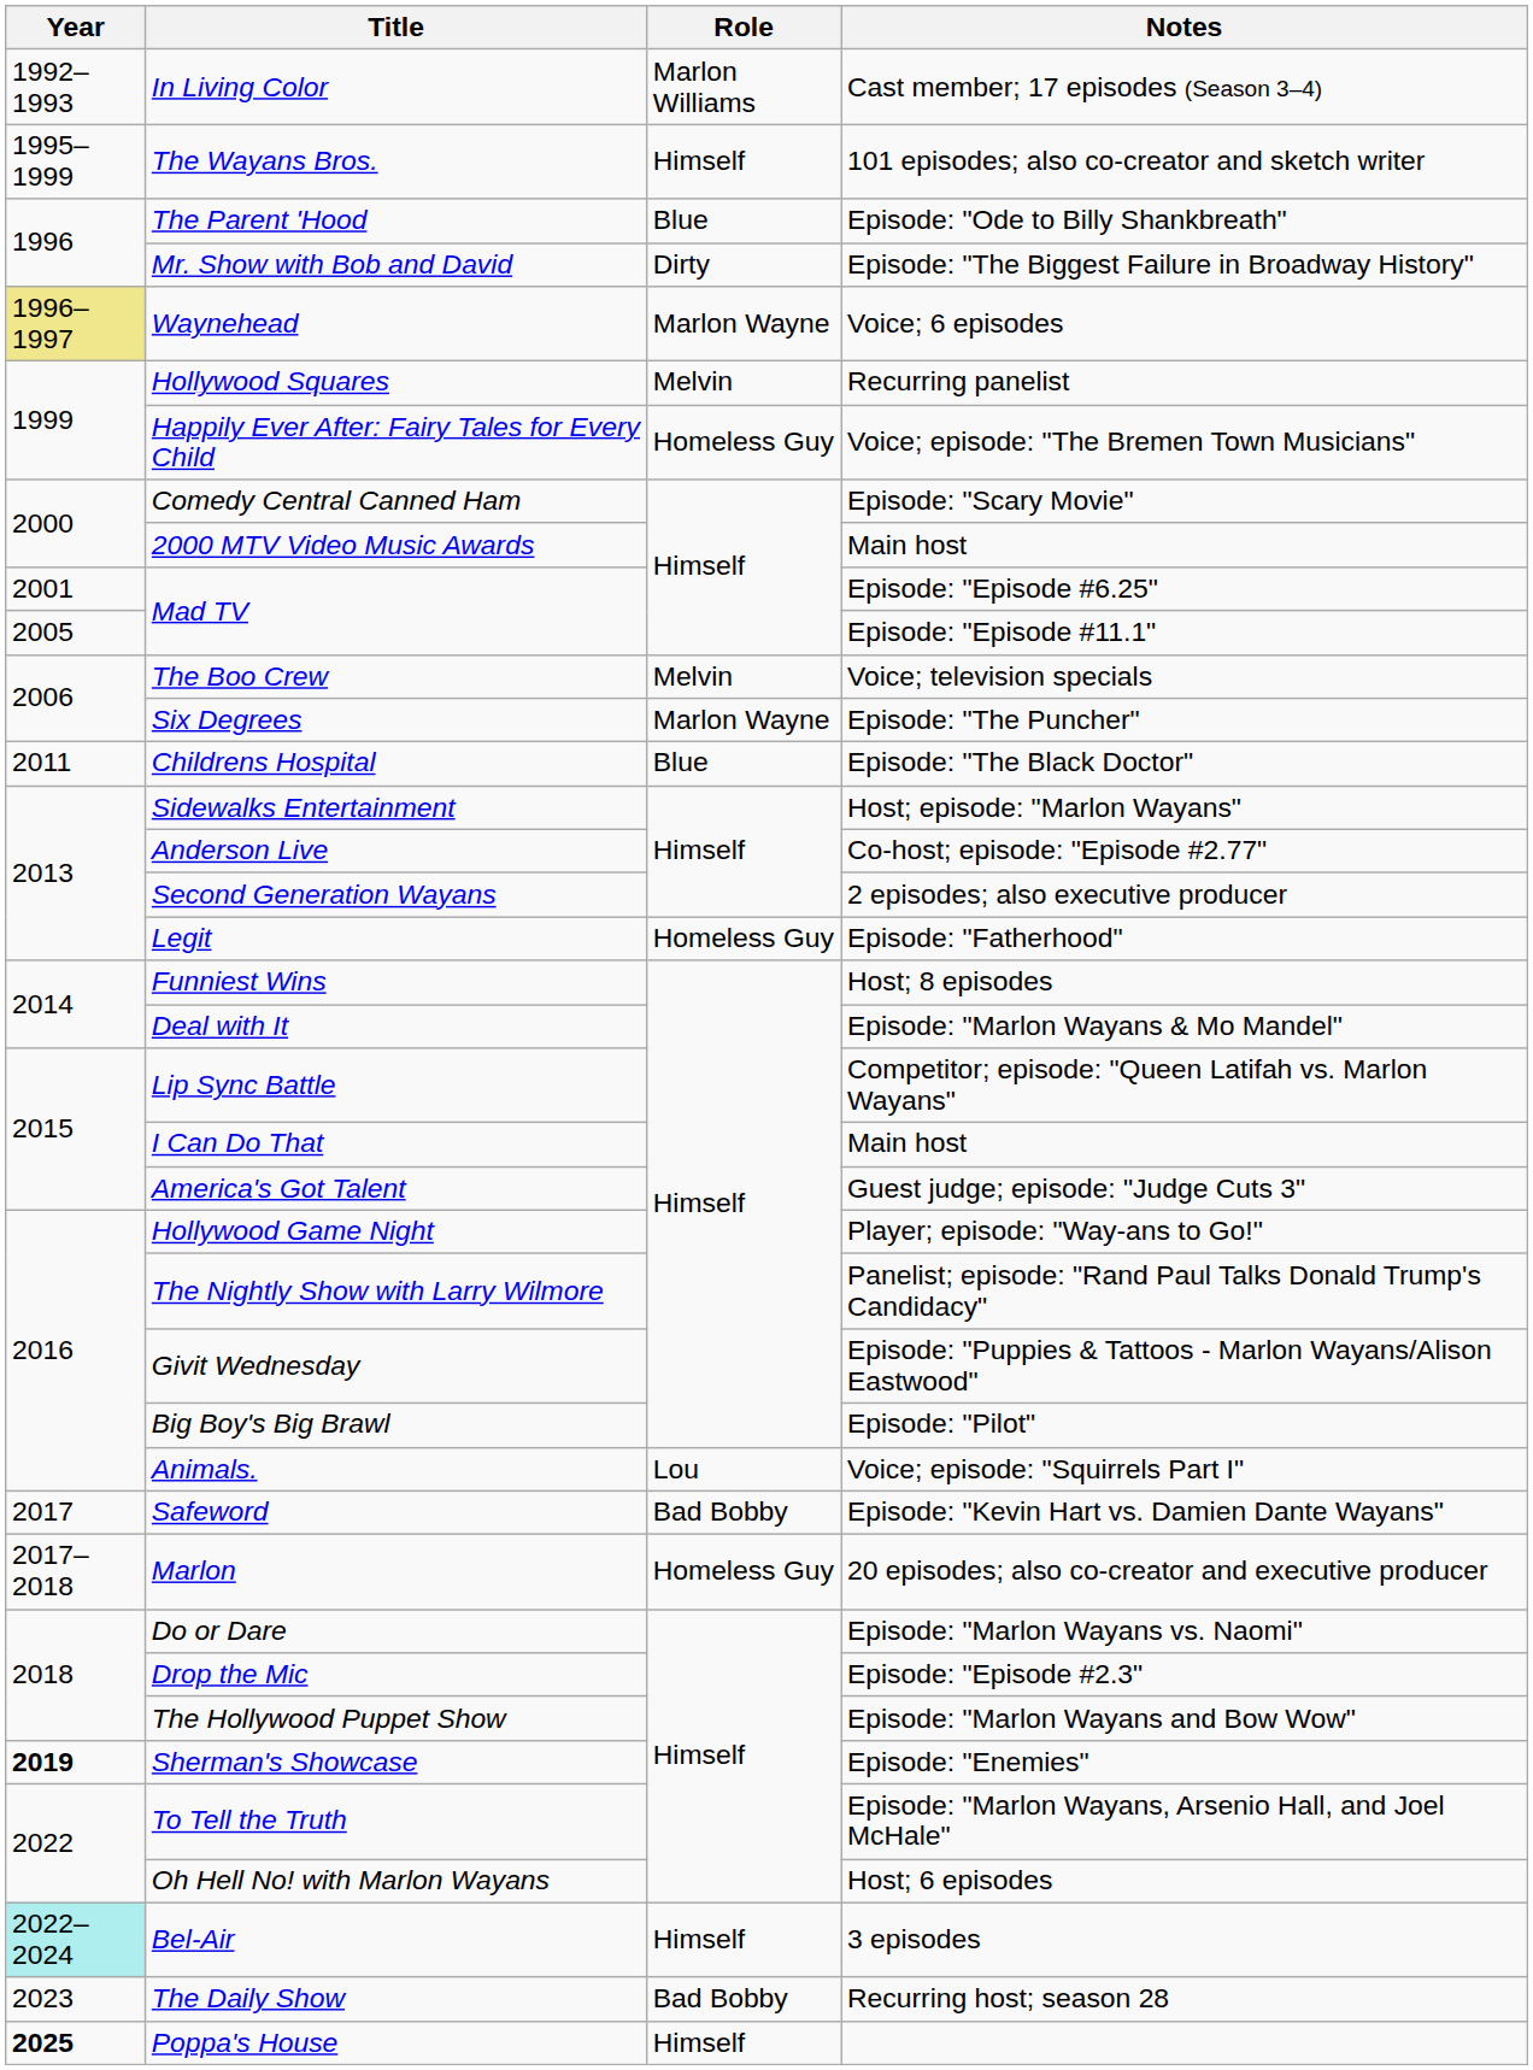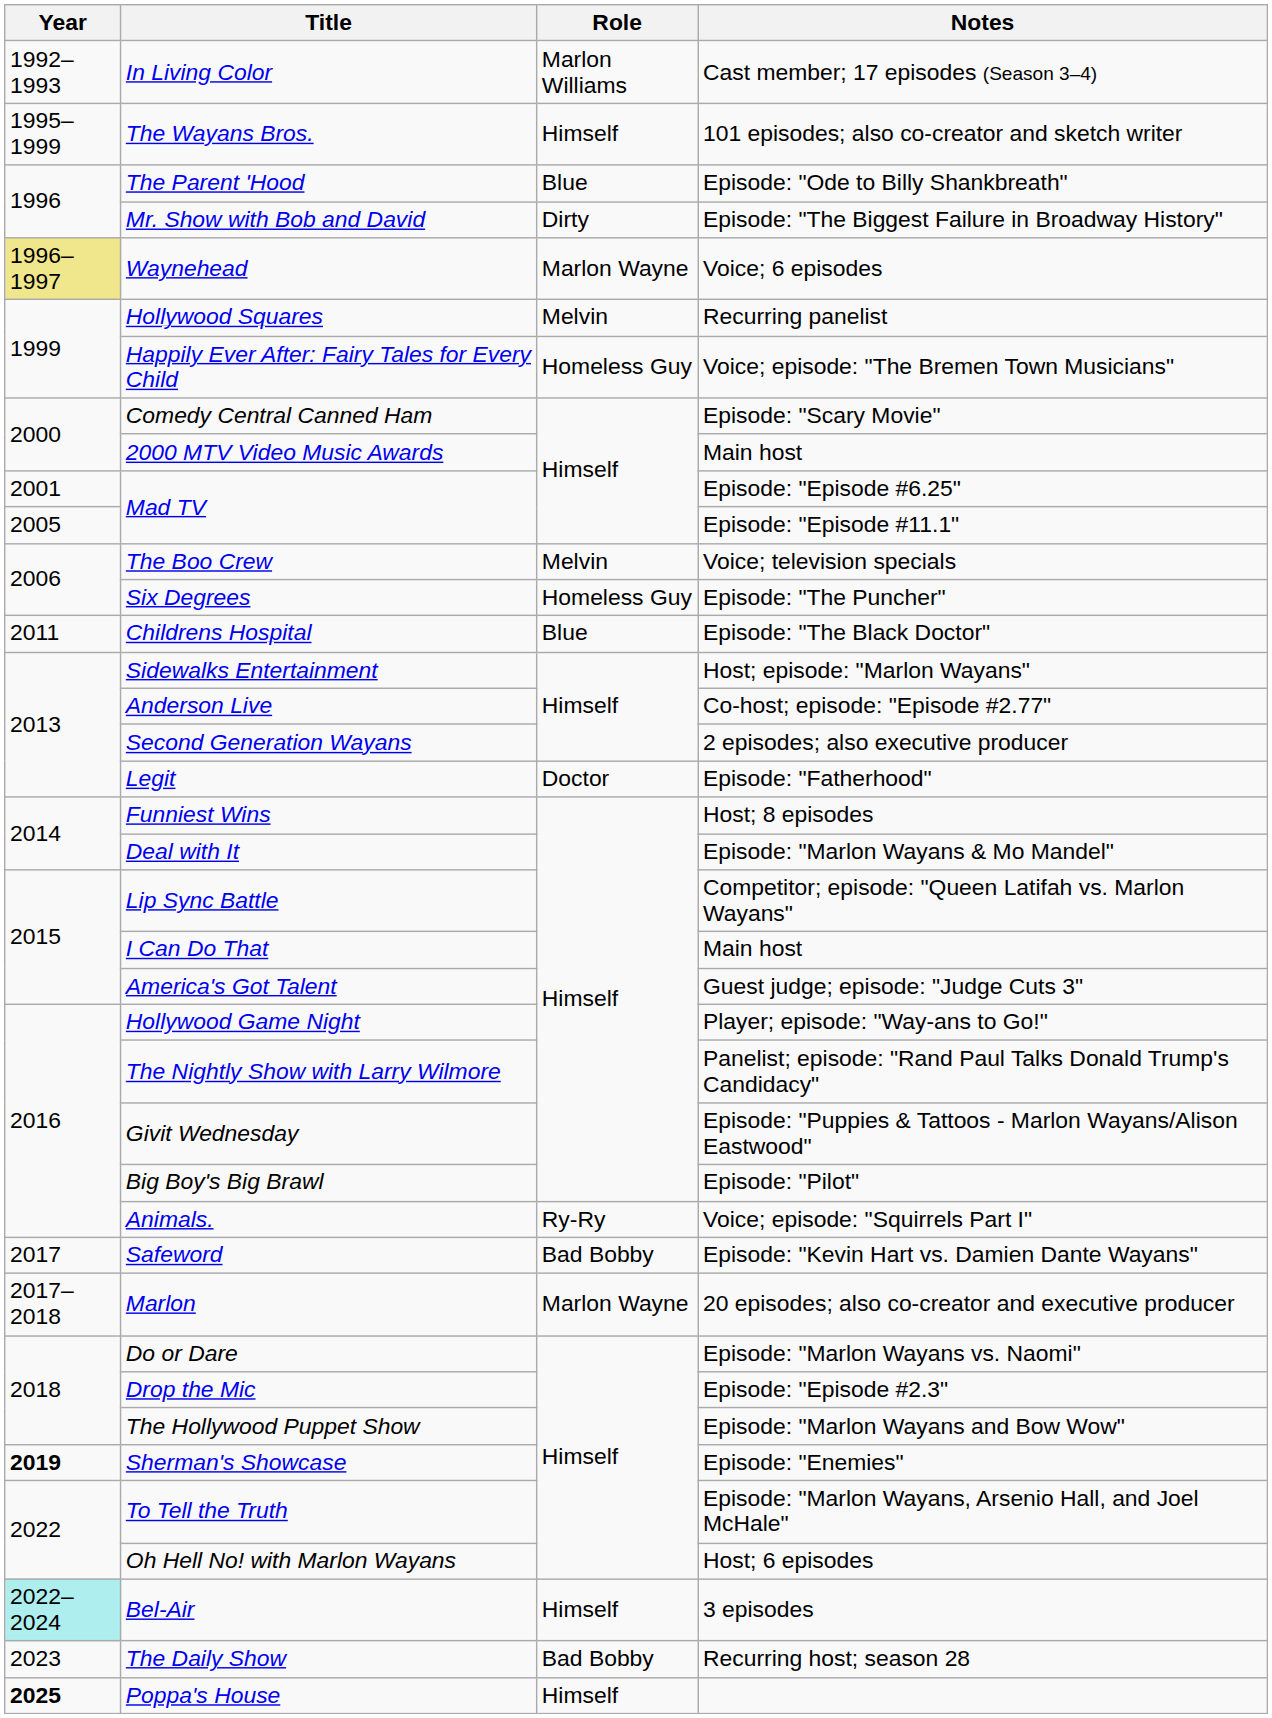Six Degrees | Role: Marlon Wayne -> Homeless Guy
Legit | Role: Homeless Guy -> Doctor
Animals. | Role: Lou -> Ry-Ry
Marlon | Role: Homeless Guy -> Marlon Wayne
